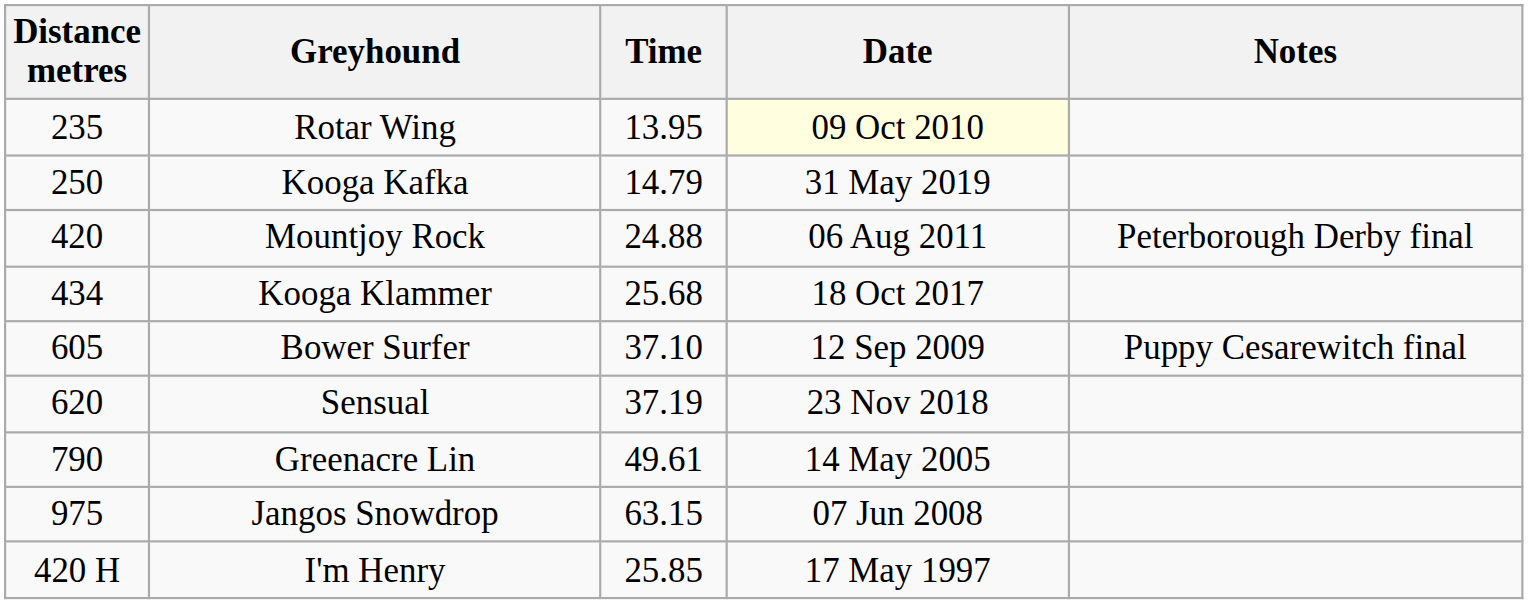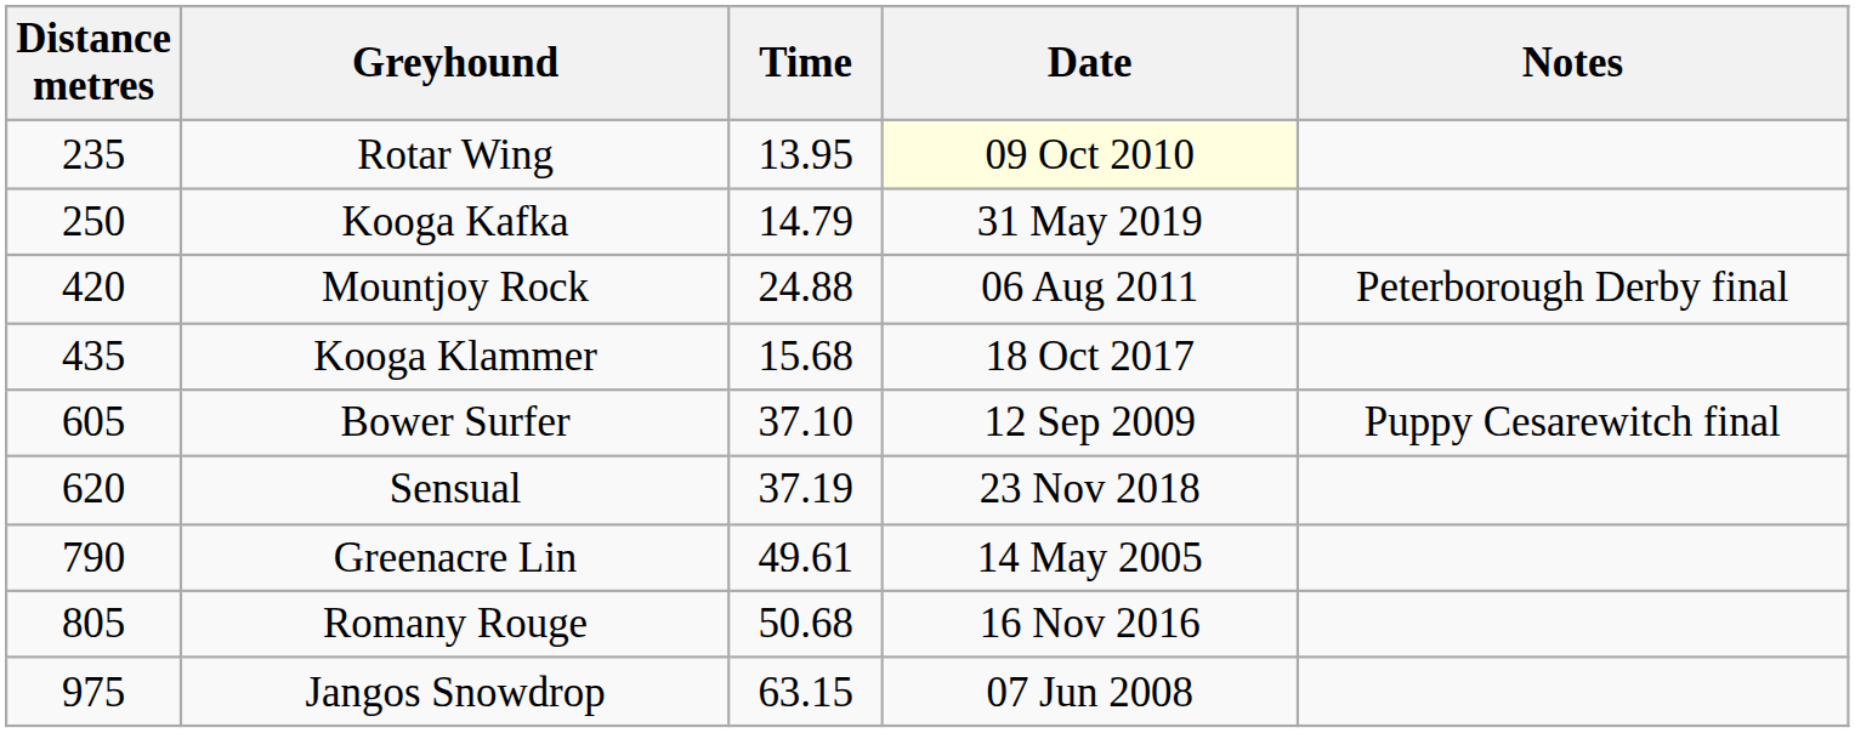Kooga Klammer | Distance metres: 434 -> 435
Kooga Klammer | Time: 25.68 -> 15.68
+ row: 805 | Romany Rouge | 50.68 | 16 Nov 2016
- row: 420 H | I'm Henry | 25.85 | 17 May 1997
